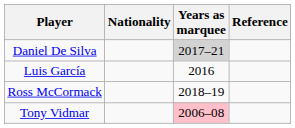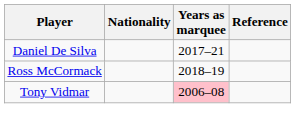Daniel De Silva | Years as marquee: lightgrey background -> no background
- row: Luis García | 2016
